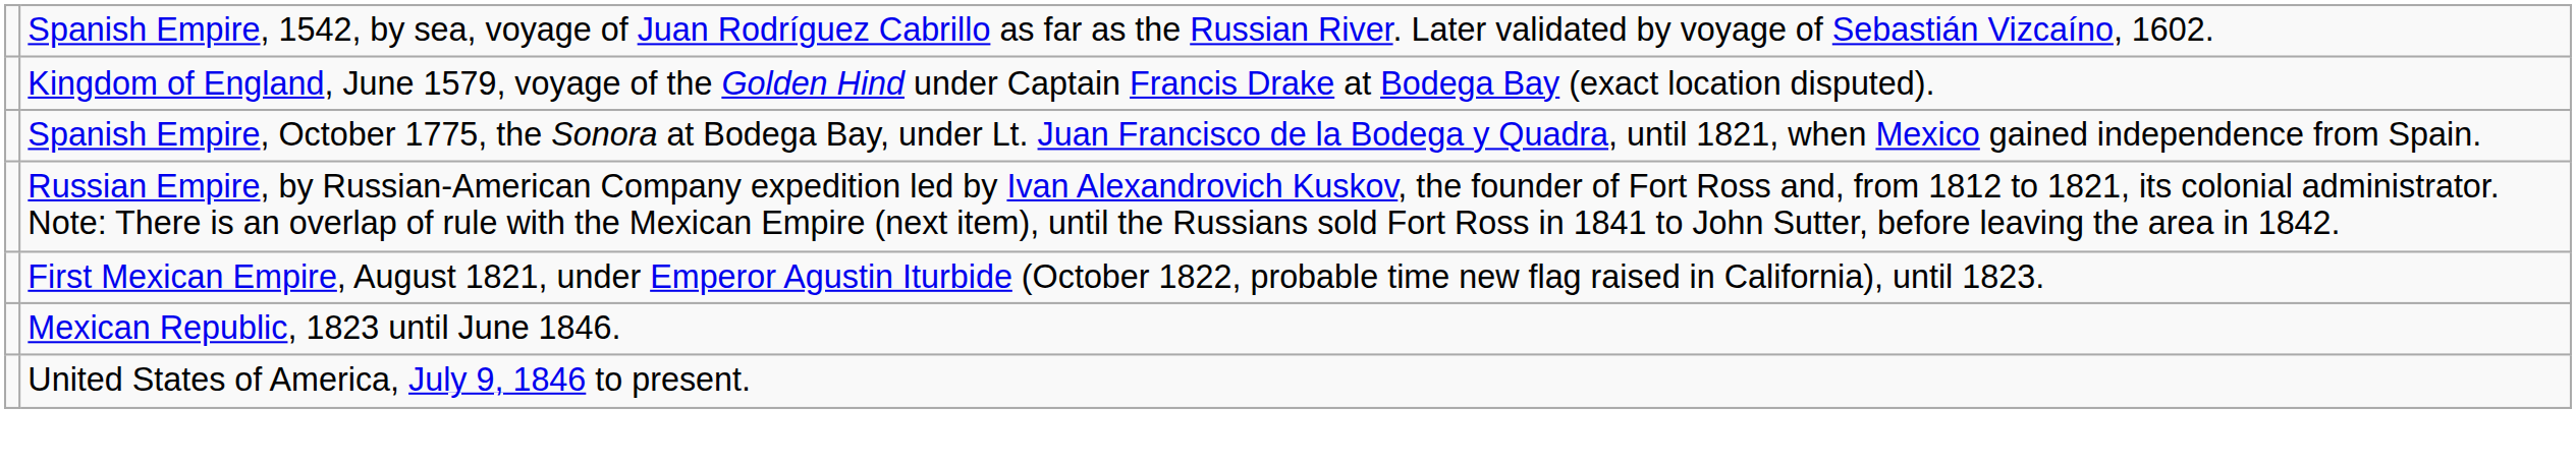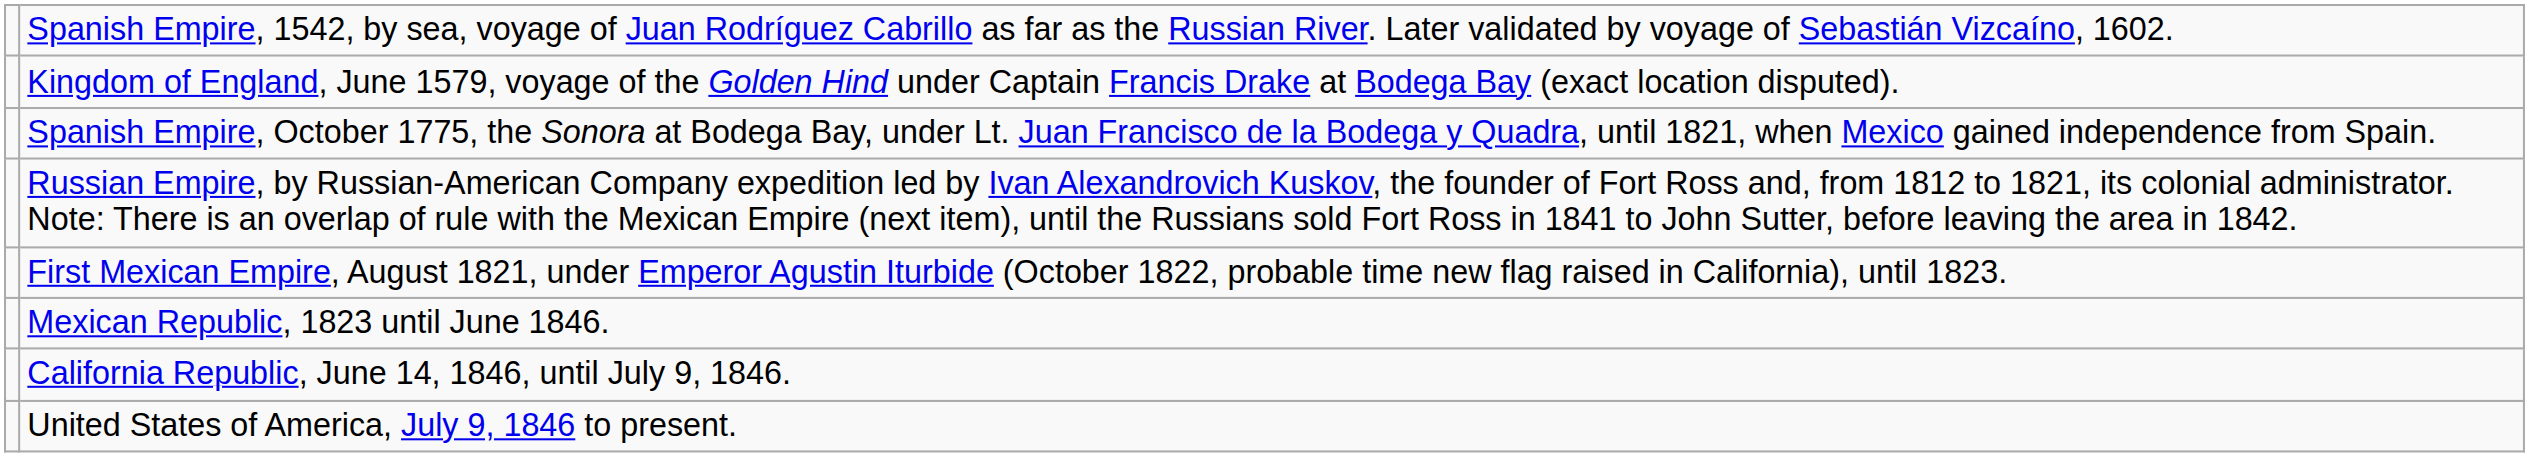+ row: California Republic, June 14, 1846, until July 9, 1846.
